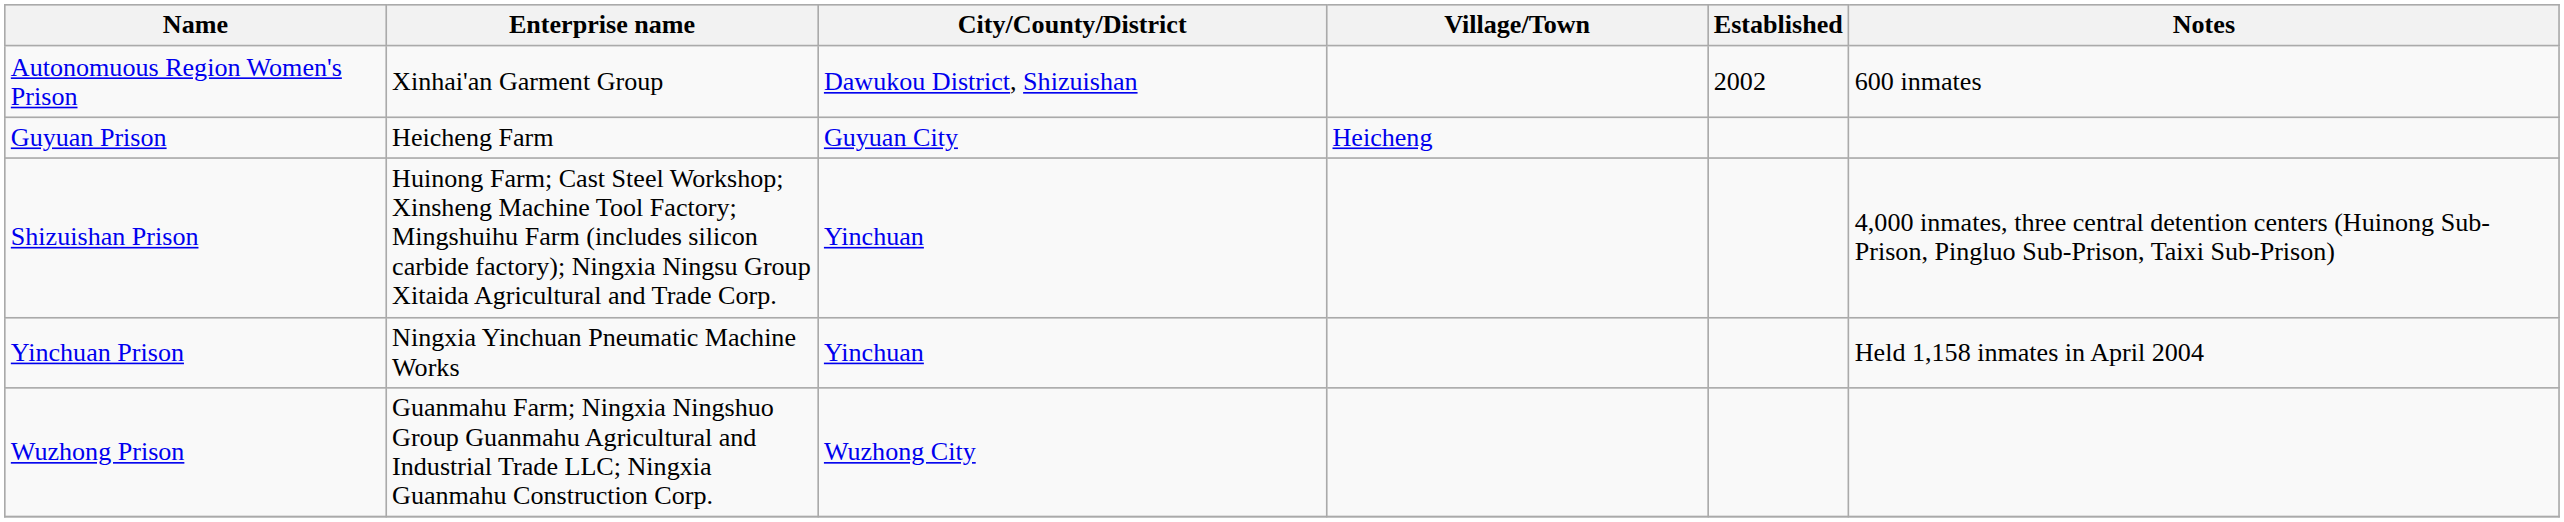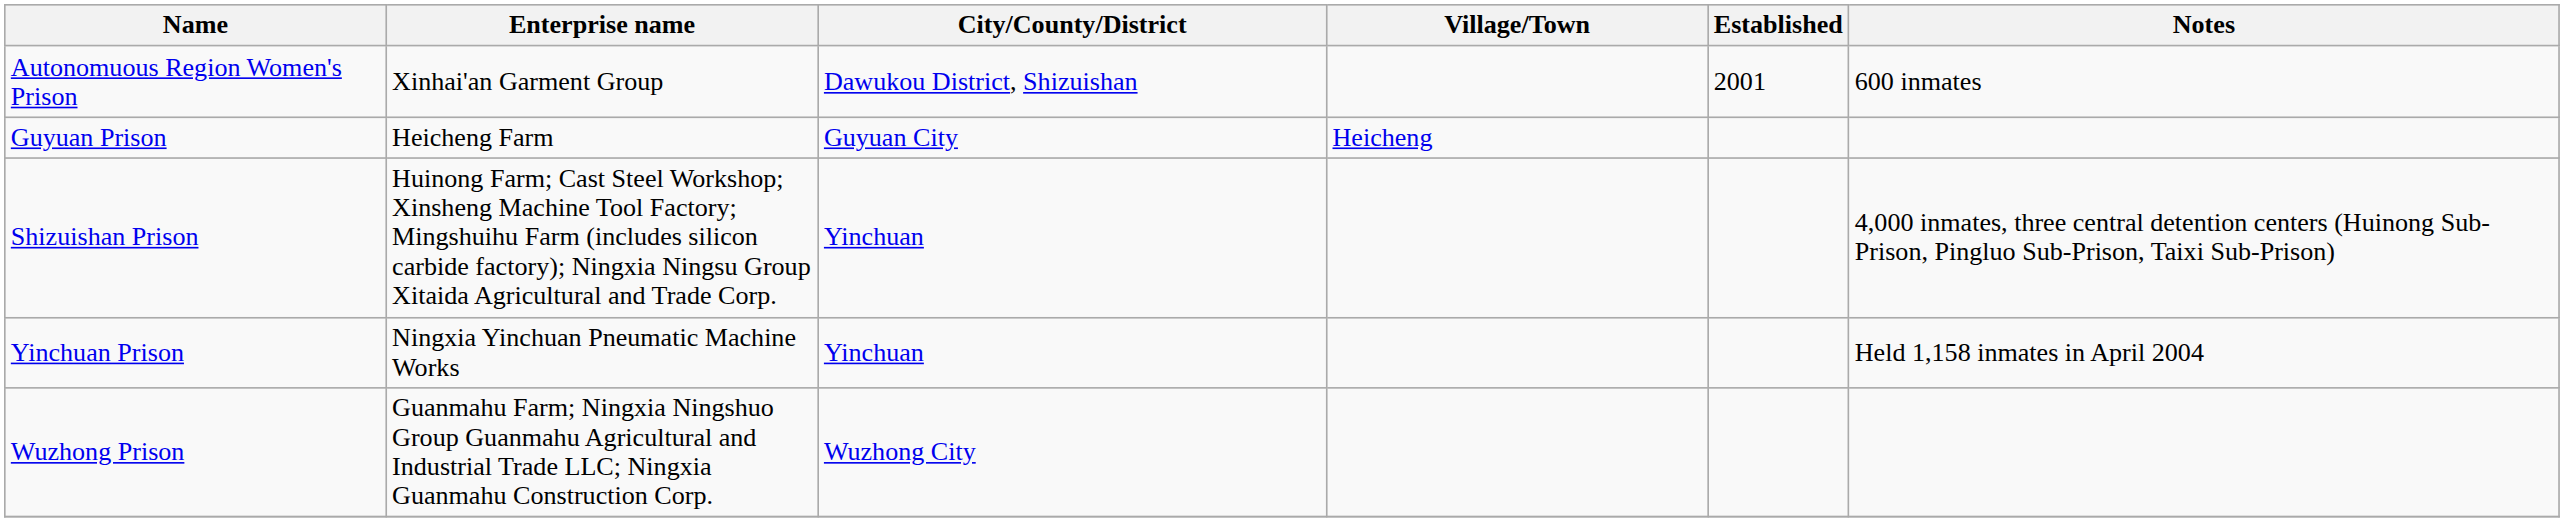Autonomuous Region Women's Prison | Established: 2002 -> 2001
